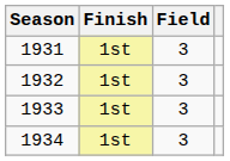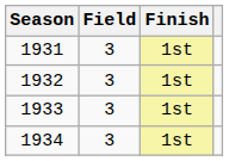columns swapped: Field <-> Finish
